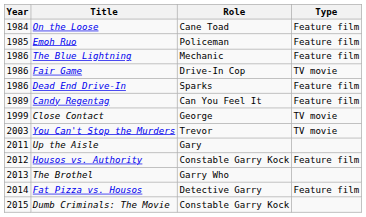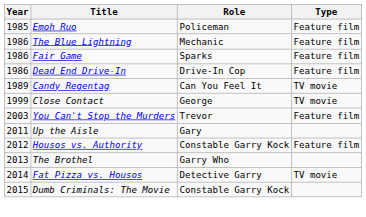- row: 1984 | On the Loose | Cane Toad | Feature film
Fair Game | Role: Drive-In Cop -> Sparks
Fair Game | Type: TV movie -> Feature film
Dead End Drive-In | Role: Sparks -> Drive-In Cop
Candy Regentag | Type: Feature film -> TV movie
You Can't Stop the Murders | Type: TV movie -> Feature film
Fat Pizza vs. Housos | Type: Feature film -> TV movie
